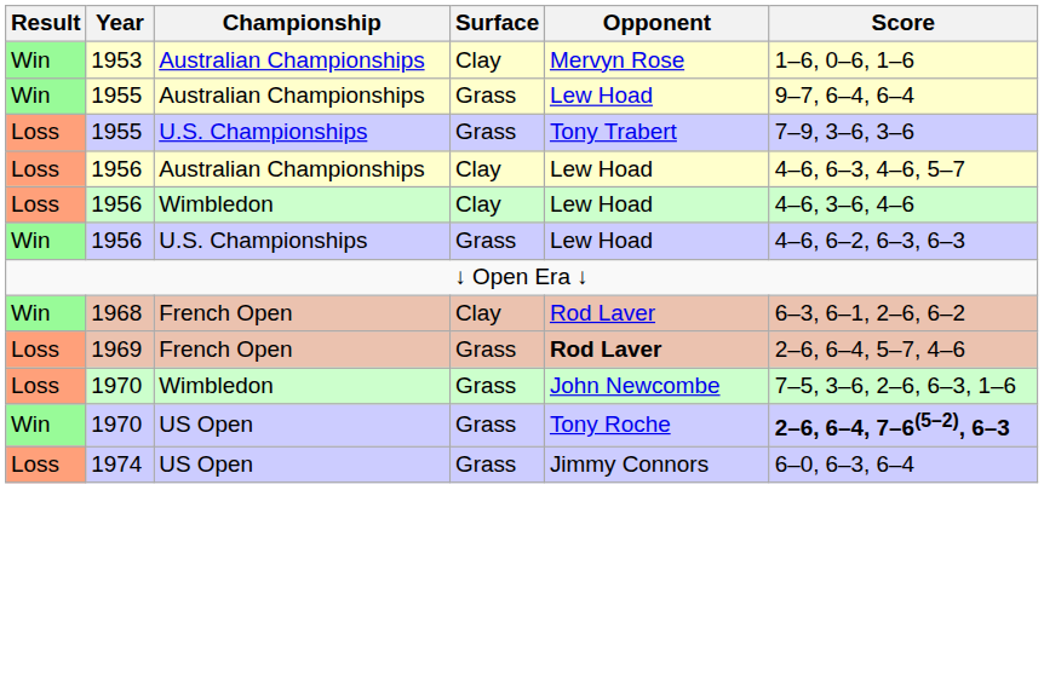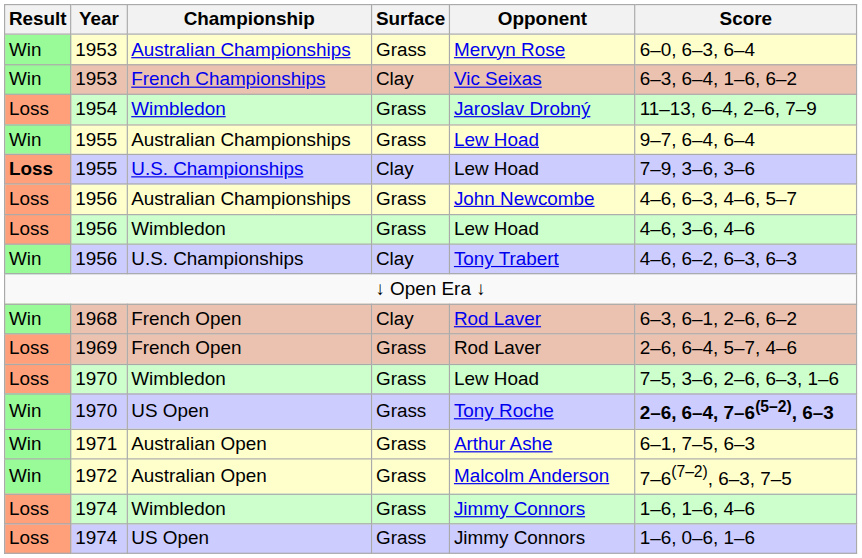1953 / Australian Championships | Surface: Clay -> Grass
1953 / Australian Championships | Score: 1–6, 0–6, 1–6 -> 6–0, 6–3, 6–4
+ row: Win | 1953 | French Championships | Clay | Vic Seixas | 6–3, 6–4, 1–6, 6–2
+ row: Loss | 1954 | Wimbledon | Grass | Jaroslav Drobný | 11–13, 6–4, 2–6, 7–9
1955 / U.S. Championships | Result: normal -> bold
1955 / U.S. Championships | Surface: Grass -> Clay
1955 / U.S. Championships | Opponent: Tony Trabert -> Lew Hoad
1956 / Australian Championships | Surface: Clay -> Grass
1956 / Australian Championships | Opponent: Lew Hoad -> John Newcombe
1956 / Wimbledon | Surface: Clay -> Grass
1956 / U.S. Championships | Surface: Grass -> Clay
1956 / U.S. Championships | Opponent: Lew Hoad -> Tony Trabert
1969 | Opponent: bold -> normal
1970 / Wimbledon | Opponent: John Newcombe -> Lew Hoad
+ row: Win | 1971 | Australian Open | Grass | Arthur Ashe | 6–1, 7–5, 6–3
+ row: Win | 1972 | Australian Open | Grass | Malcolm Anderson | 7–6(7–2), 6–3, 7–5
+ row: Loss | 1974 | Wimbledon | Grass | Jimmy Connors | 1–6, 1–6, 4–6
1974 / US Open | Score: 6–0, 6–3, 6–4 -> 1–6, 0–6, 1–6
